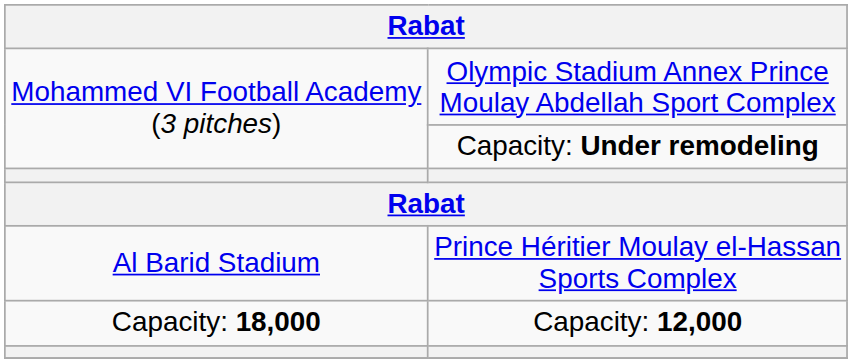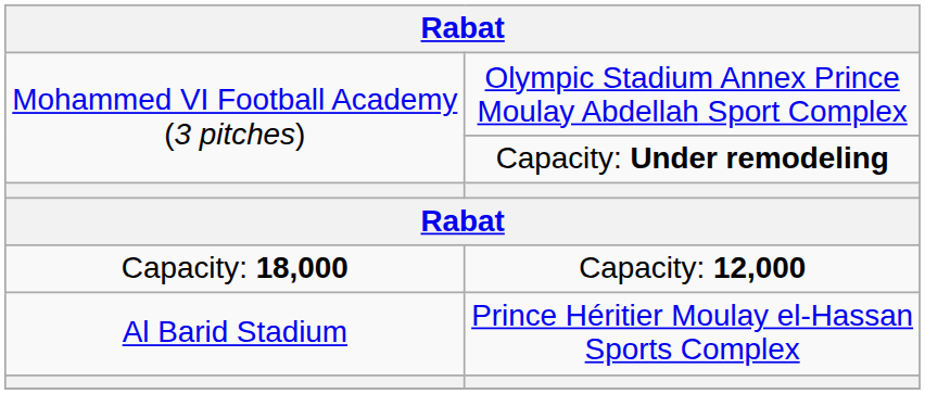rows swapped: Prince Héritier Moulay el-Hassan Sports Complex <-> Capacity: 12,000
